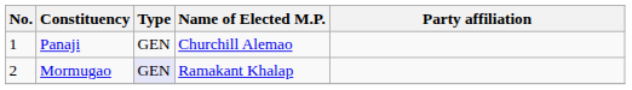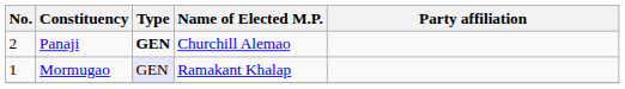Panaji | No.: 1 -> 2
Panaji | Type: normal -> bold
Mormugao | No.: 2 -> 1
